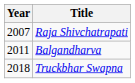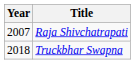- row: 2011 | Balgandharva
